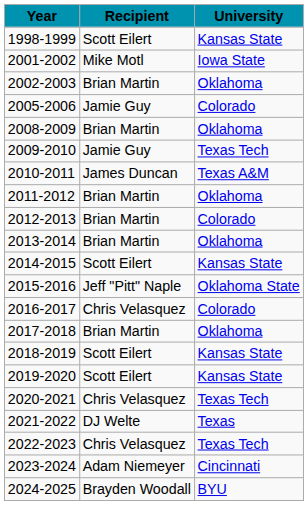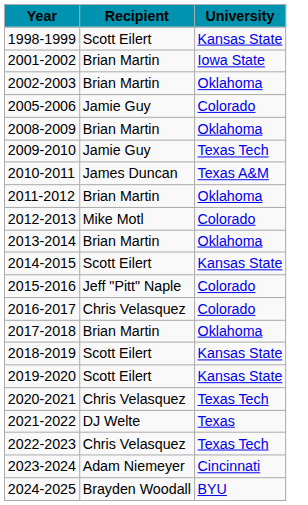2001-2002 | Recipient: Mike Motl -> Brian Martin
2012-2013 | Recipient: Brian Martin -> Mike Motl
2015-2016 | University: Oklahoma State -> Colorado
